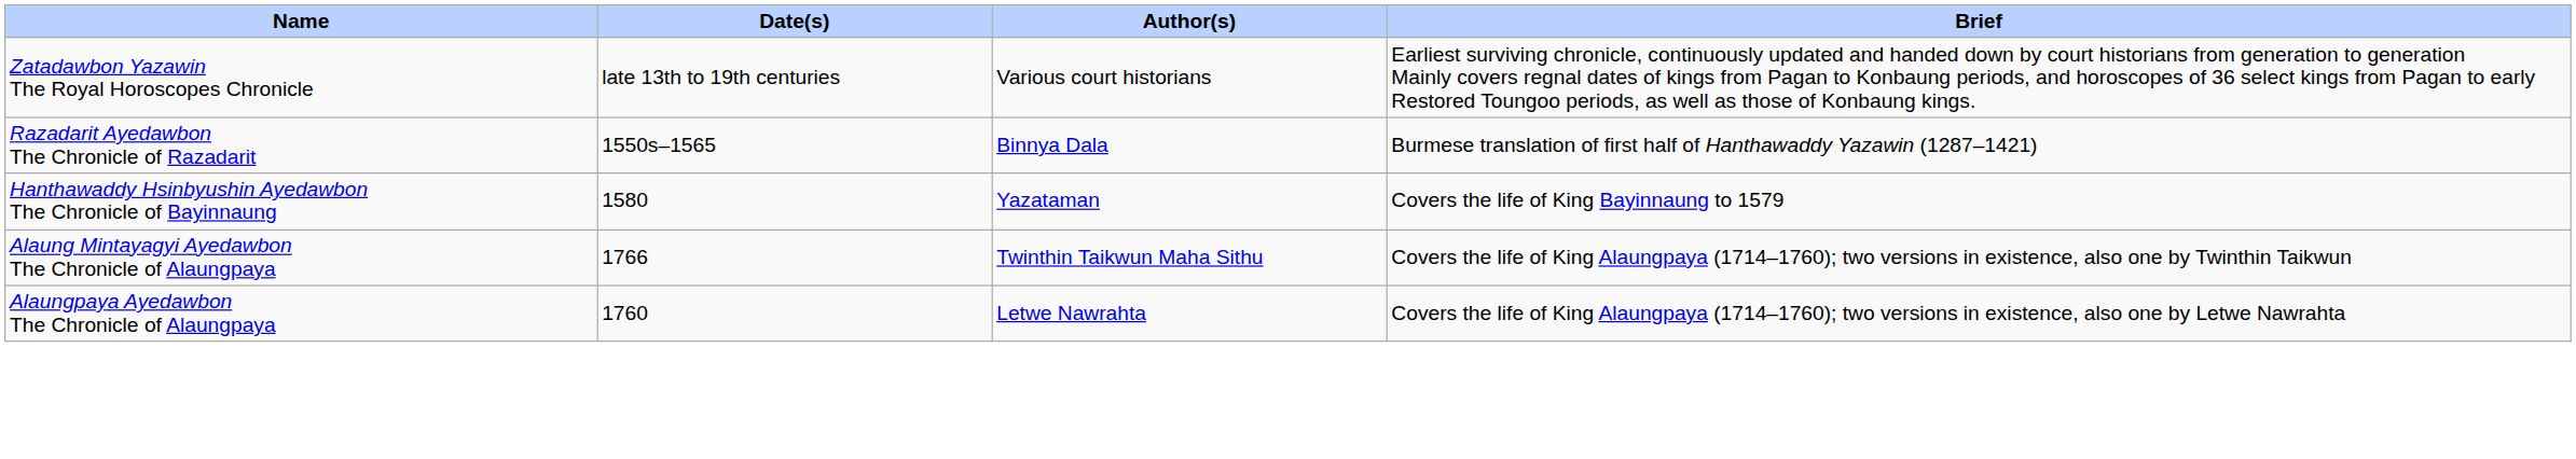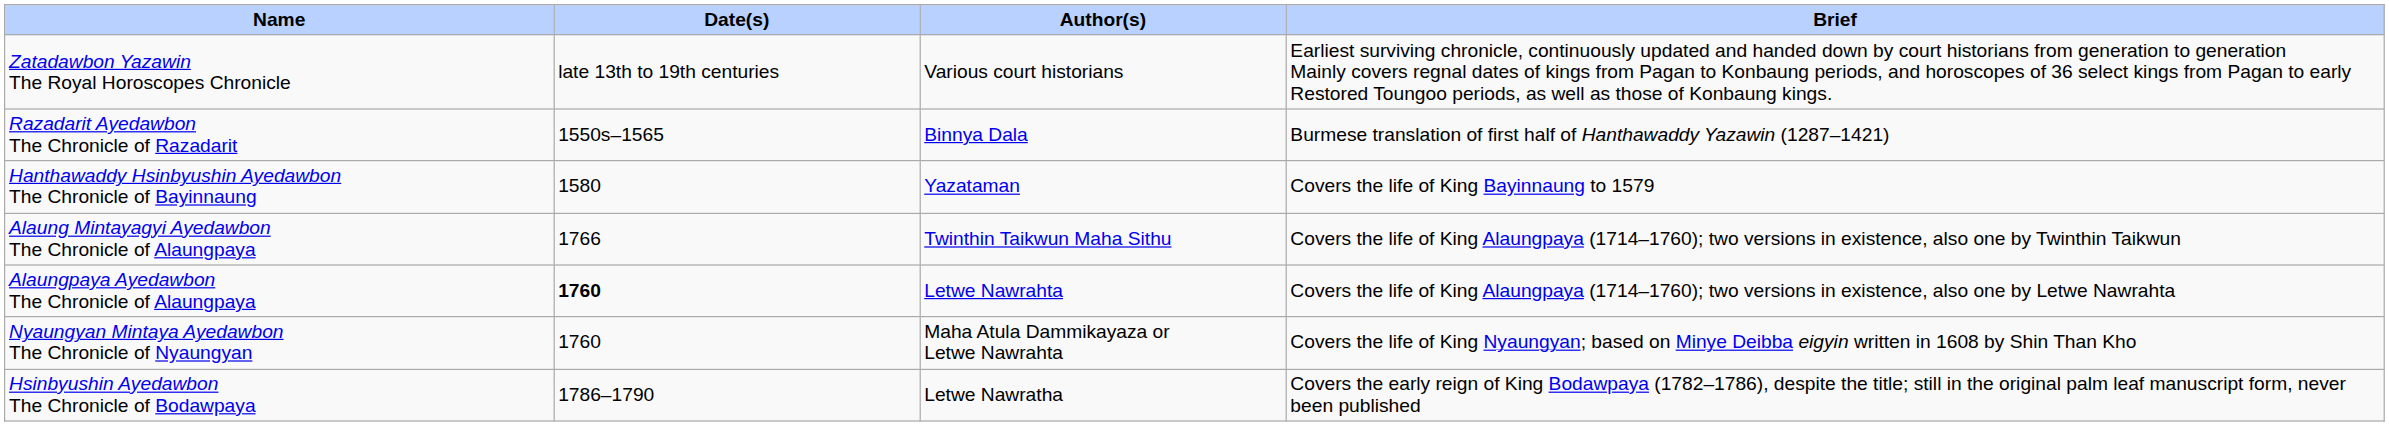Alaungpaya Ayedawbon The Chronicle of Alaungpaya | Date(s): normal -> bold
+ row: Nyaungyan Mintaya Ayedawbon The Chronicle of Nyaungyan | 1760 | Maha Atula Dammikayaza or Letwe Nawrahta | Covers the life of King Nyaungyan; based on Minye Deibba eigyin written in 1608 by Shin Than Kho
+ row: Hsinbyushin Ayedawbon The Chronicle of Bodawpaya | 1786–1790 | Letwe Nawratha | Covers the early reign of King Bodawpaya (1782–1786), despite the title; still in the original palm leaf manuscript form, never been published
